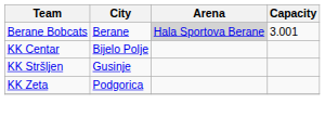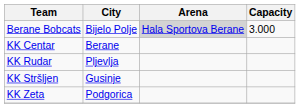Berane Bobcats | City: Berane -> Bijelo Polje
Berane Bobcats | Capacity: 3.001 -> 3.000
KK Centar | City: Bijelo Polje -> Berane
+ row: KK Rudar | Pljevlja
